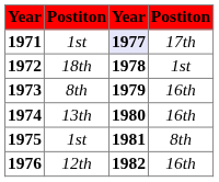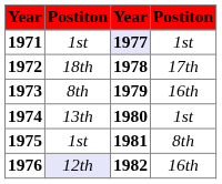1971 | column 4: 17th -> 1st
1972 | column 4: 1st -> 17th
1974 | column 4: 16th -> 1st
1976 | column 2: no background -> lavender background
